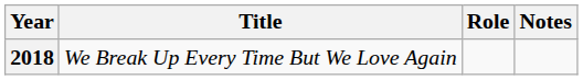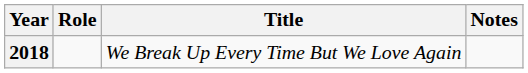columns swapped: Title <-> Role
